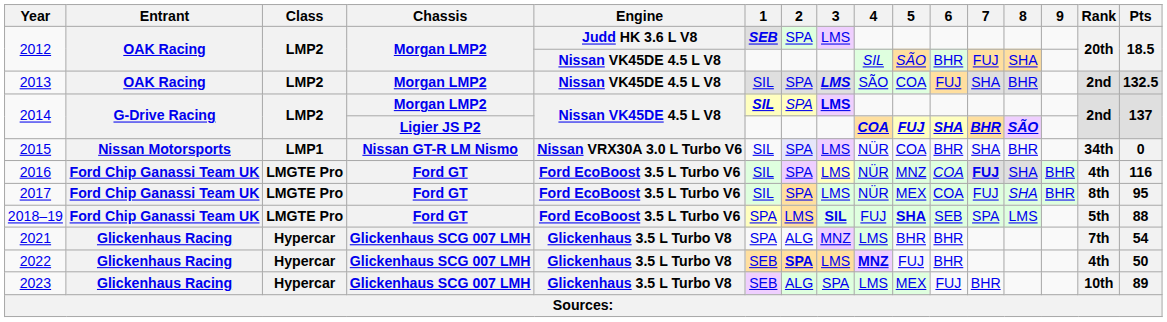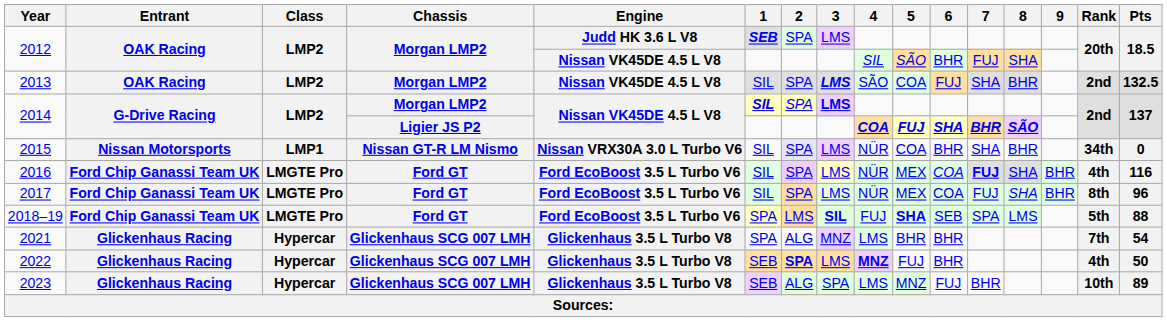2016 | 5: MNZ -> MEX
2017 | Pts: 95 -> 96
2023 | 5: MEX -> MNZ
